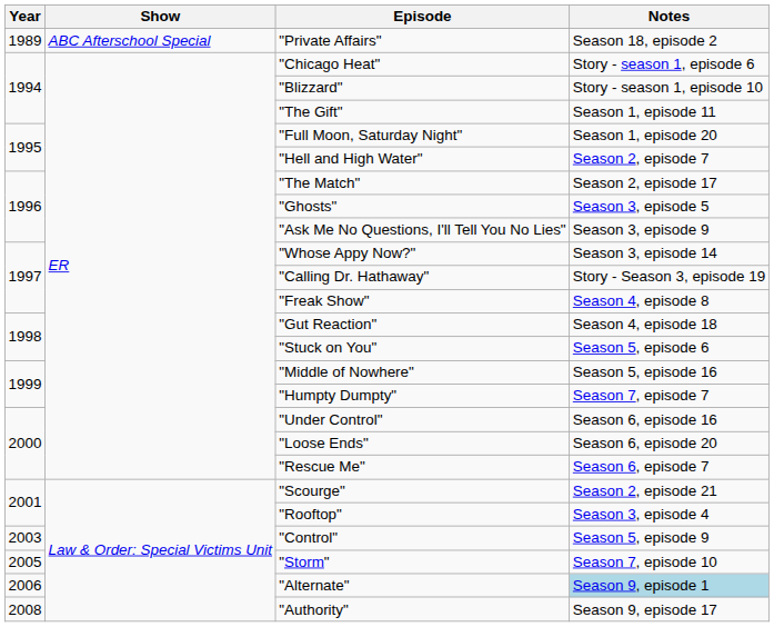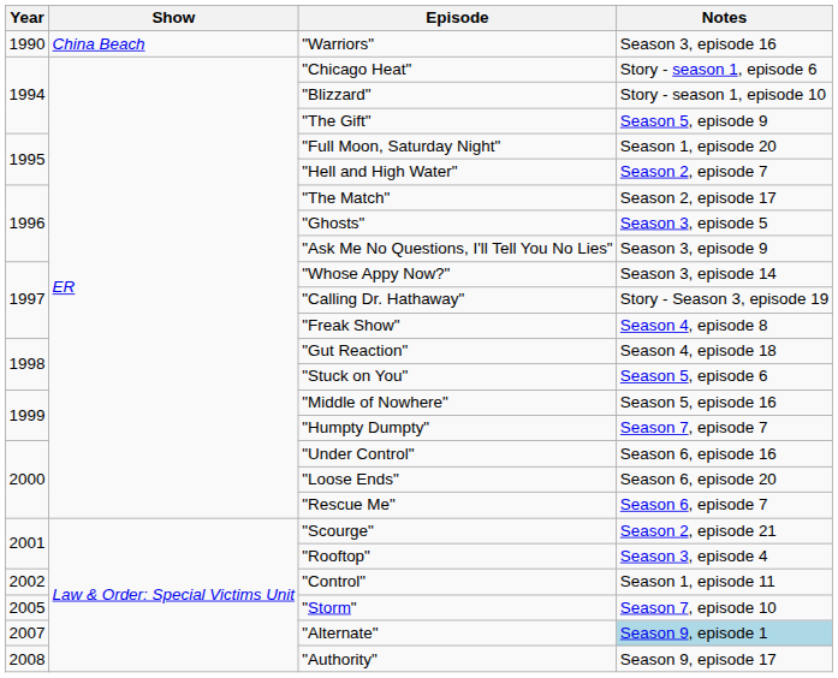- row: 1989 | ABC Afterschool Special | "Private Affairs" | Season 18, episode 2
+ row: 1990 | China Beach | "Warriors" | Season 3, episode 16
"The Gift" | Notes: Season 1, episode 11 -> Season 5, episode 9
"Control" | Year: 2003 -> 2002
"Control" | Notes: Season 5, episode 9 -> Season 1, episode 11
"Alternate" | Year: 2006 -> 2007
